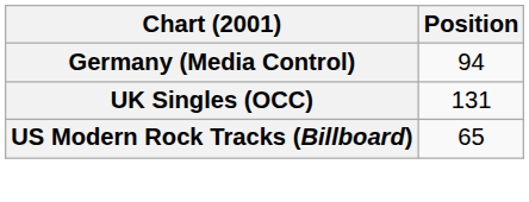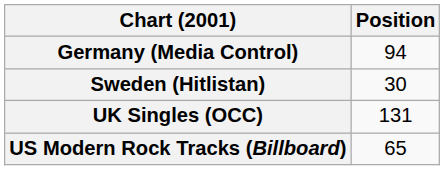+ row: Sweden (Hitlistan) | 30
